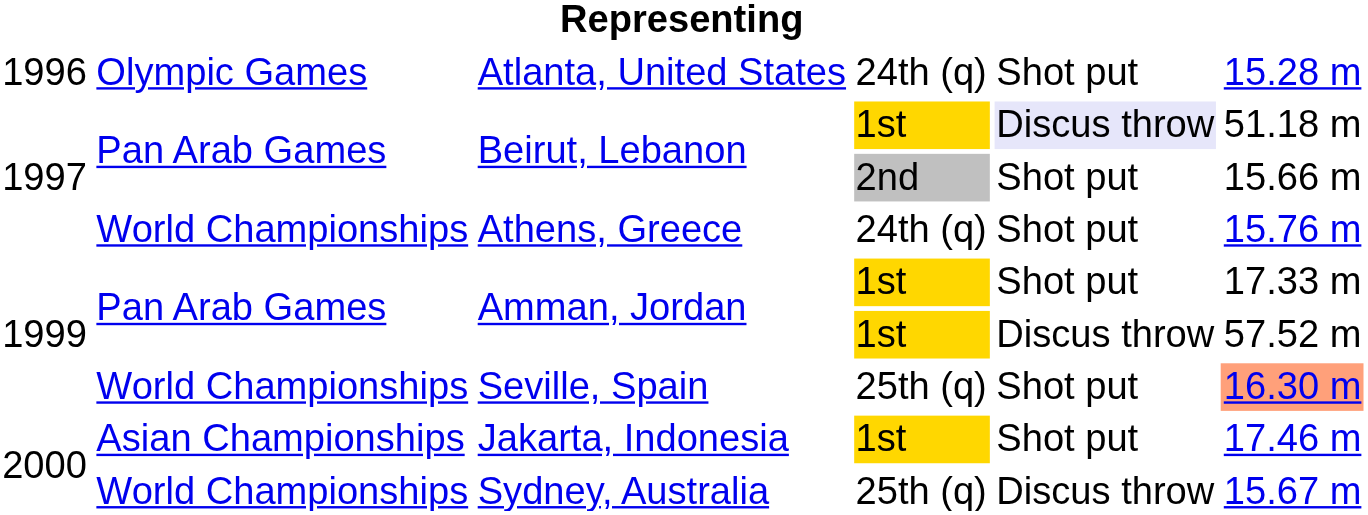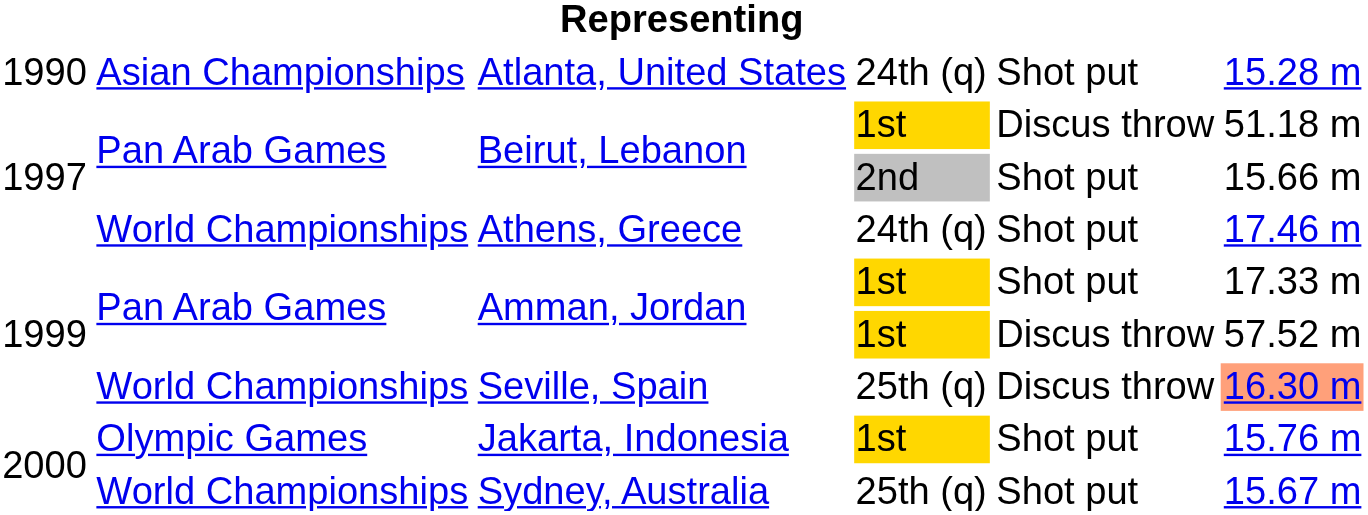Atlanta, United States | column 1: 1996 -> 1990
Atlanta, United States | column 2: Olympic Games -> Asian Championships
Beirut, Lebanon / 1st | column 5: lavender background -> no background
Athens, Greece | column 6: 15.76 m -> 17.46 m
Seville, Spain | column 5: Shot put -> Discus throw
Jakarta, Indonesia | column 2: Asian Championships -> Olympic Games
Jakarta, Indonesia | column 6: 17.46 m -> 15.76 m
Sydney, Australia | column 5: Discus throw -> Shot put
